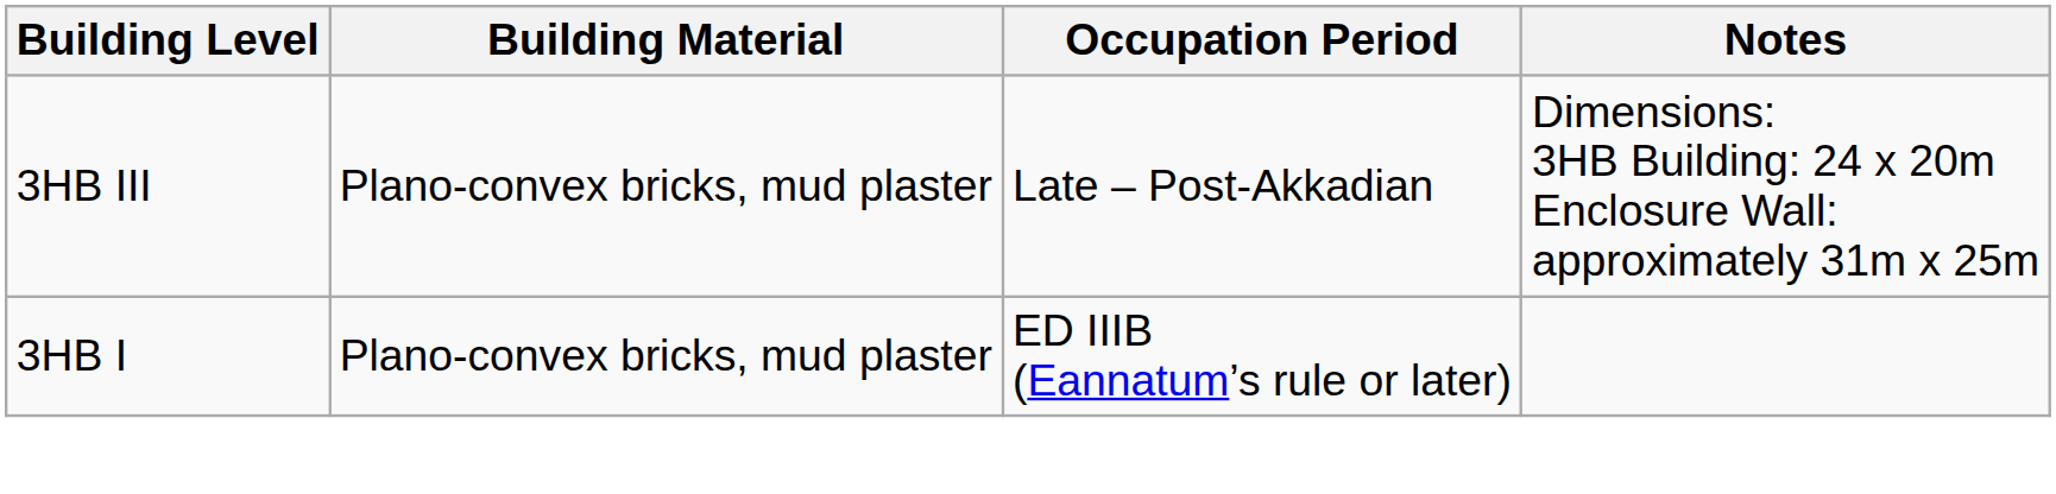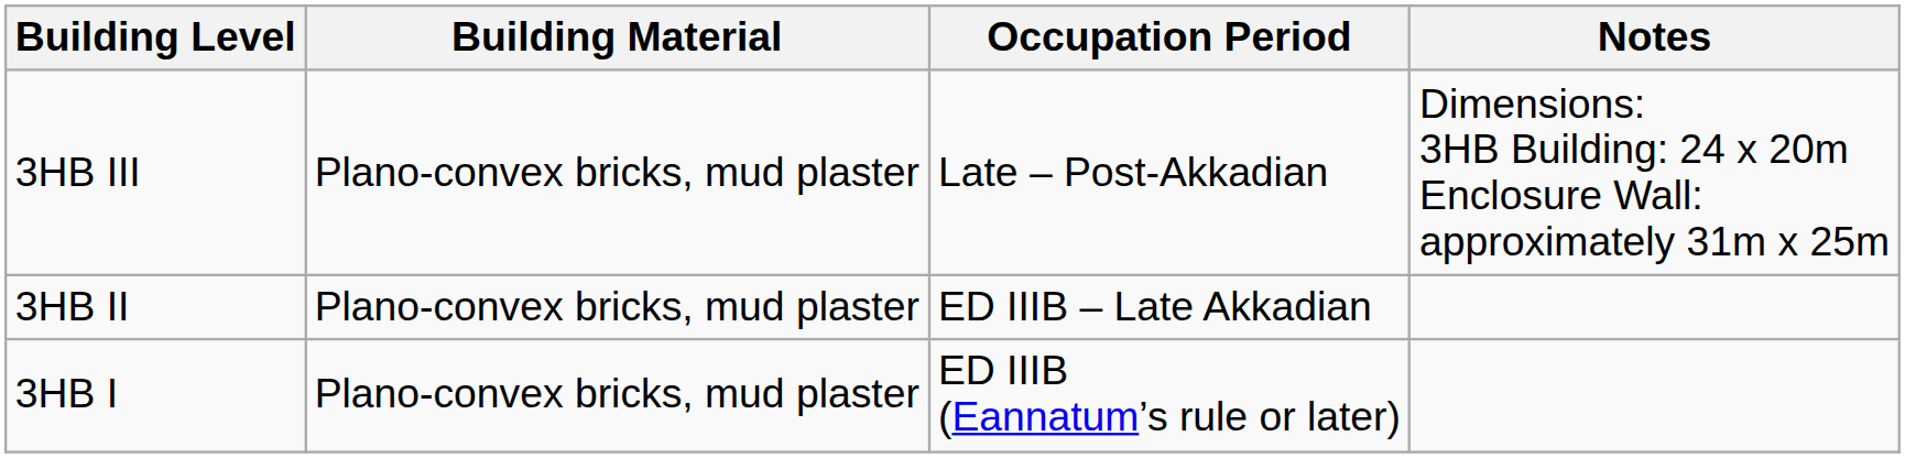+ row: 3HB II | Plano-convex bricks, mud plaster | ED IIIB – Late Akkadian
